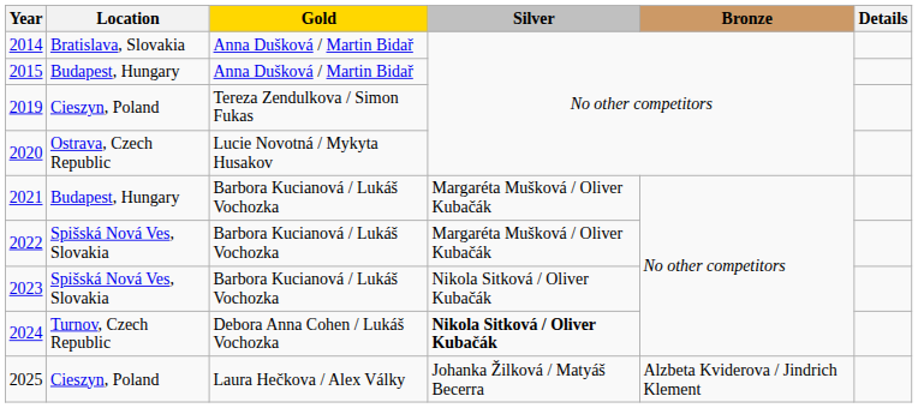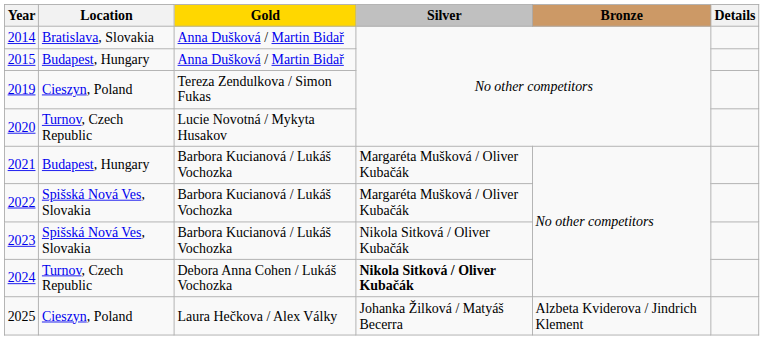2020 | Location: Ostrava, Czech Republic -> Turnov, Czech Republic
